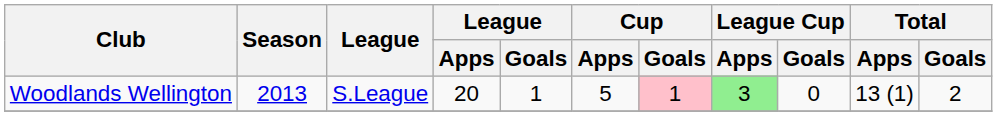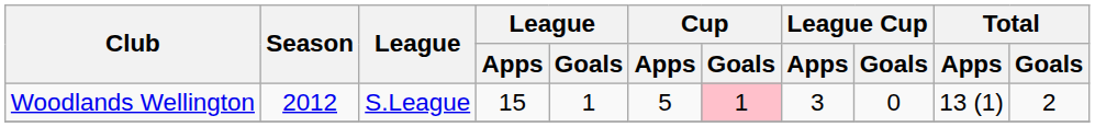Woodlands Wellington | Season: 2013 -> 2012
Woodlands Wellington | League / Apps: 20 -> 15
Woodlands Wellington | League Cup / Apps: lightgreen background -> no background
